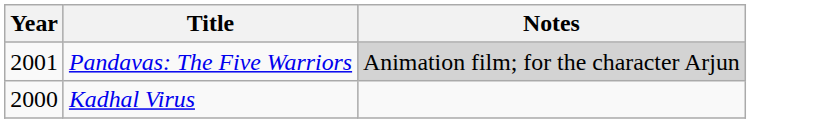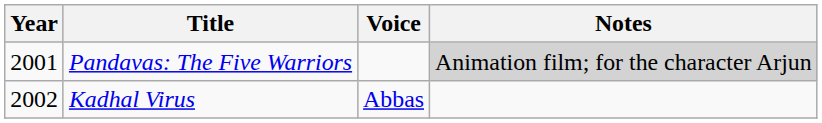+ column: Voice | Abbas
Kadhal Virus | Year: 2000 -> 2002
